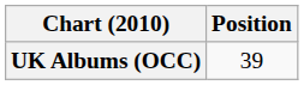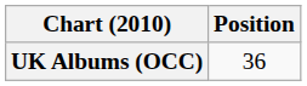UK Albums (OCC) | Position: 39 -> 36
